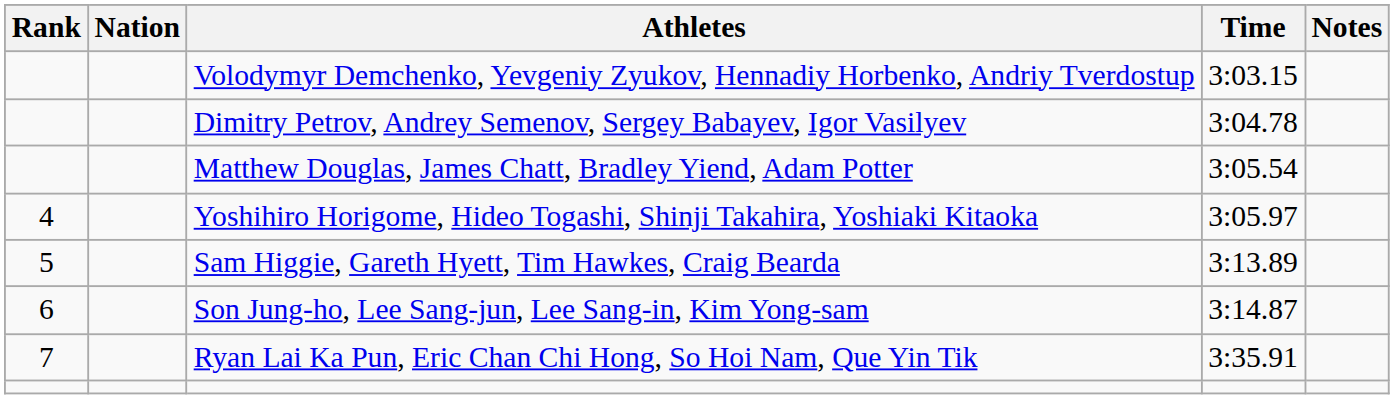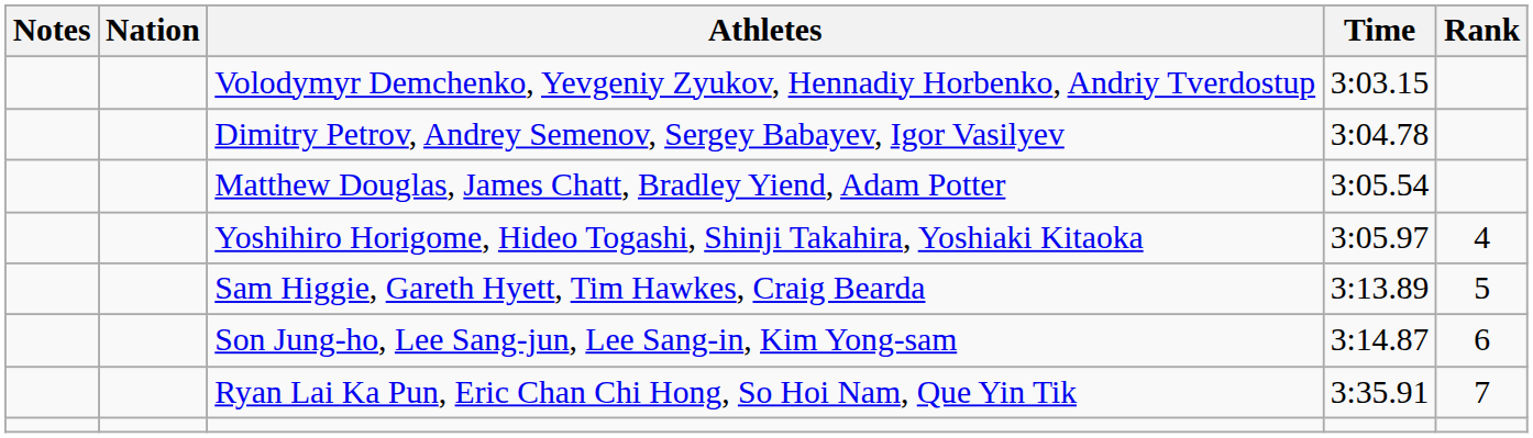columns swapped: Rank <-> Notes
